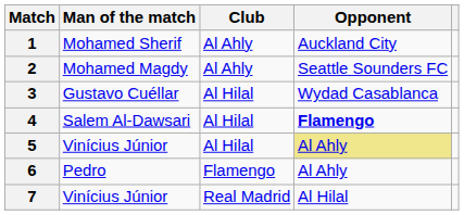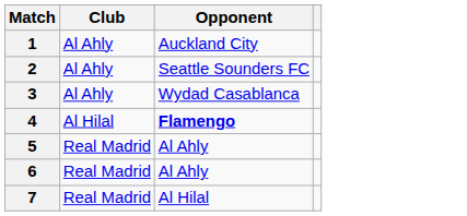- column: Man of the match | Mohamed Sherif | Mohamed Magdy | Gustavo Cuéllar | Salem Al-Dawsari | Vinícius Júnior | Pedro | Vinícius Júnior
3 | Club: Al Hilal -> Al Ahly
5 | Club: Al Hilal -> Real Madrid
5 | Opponent: khaki background -> no background
6 | Club: Flamengo -> Real Madrid
